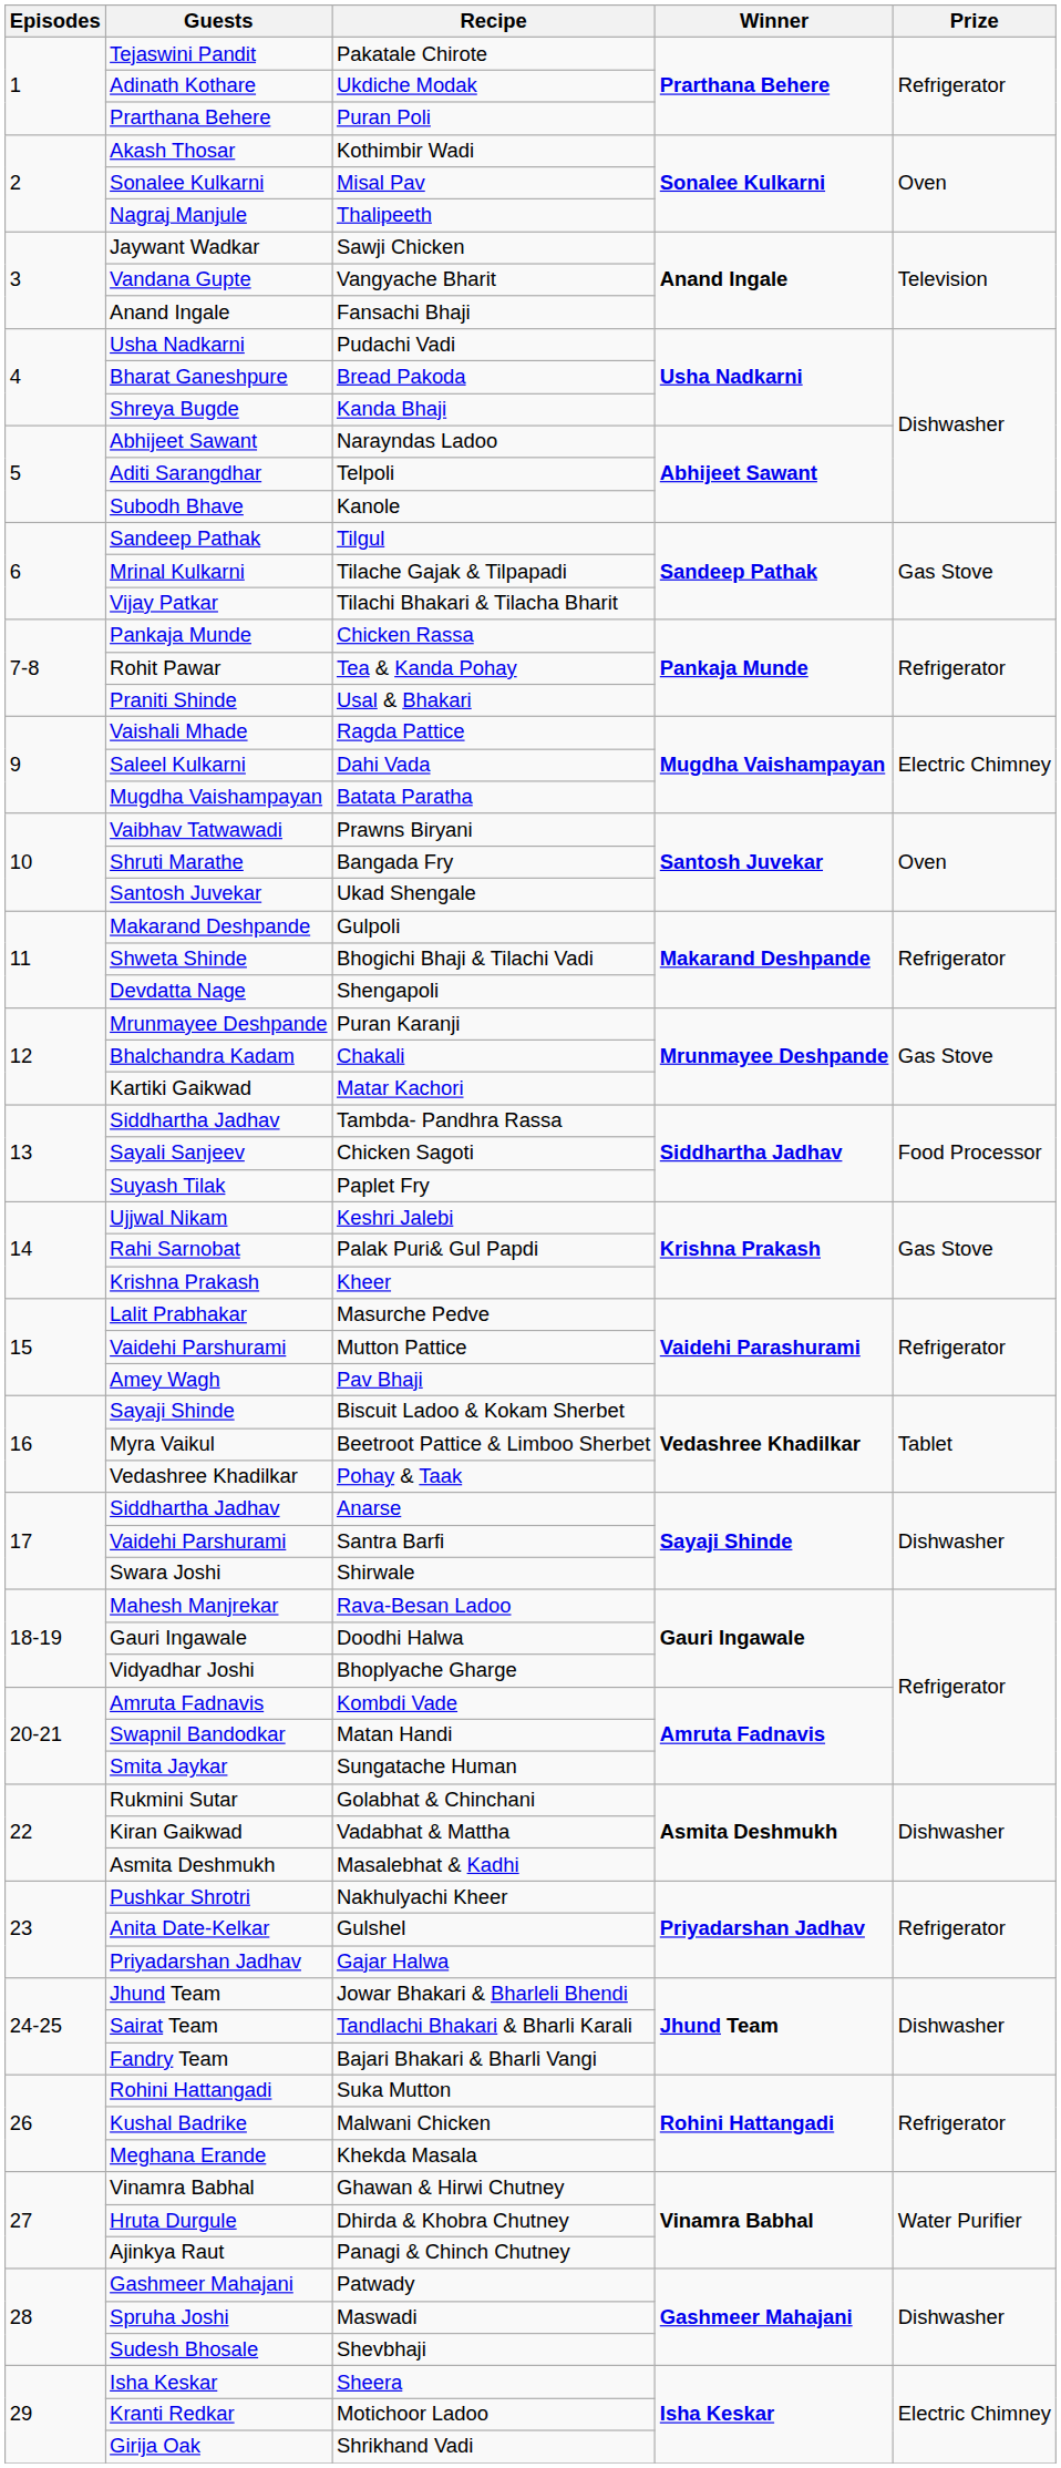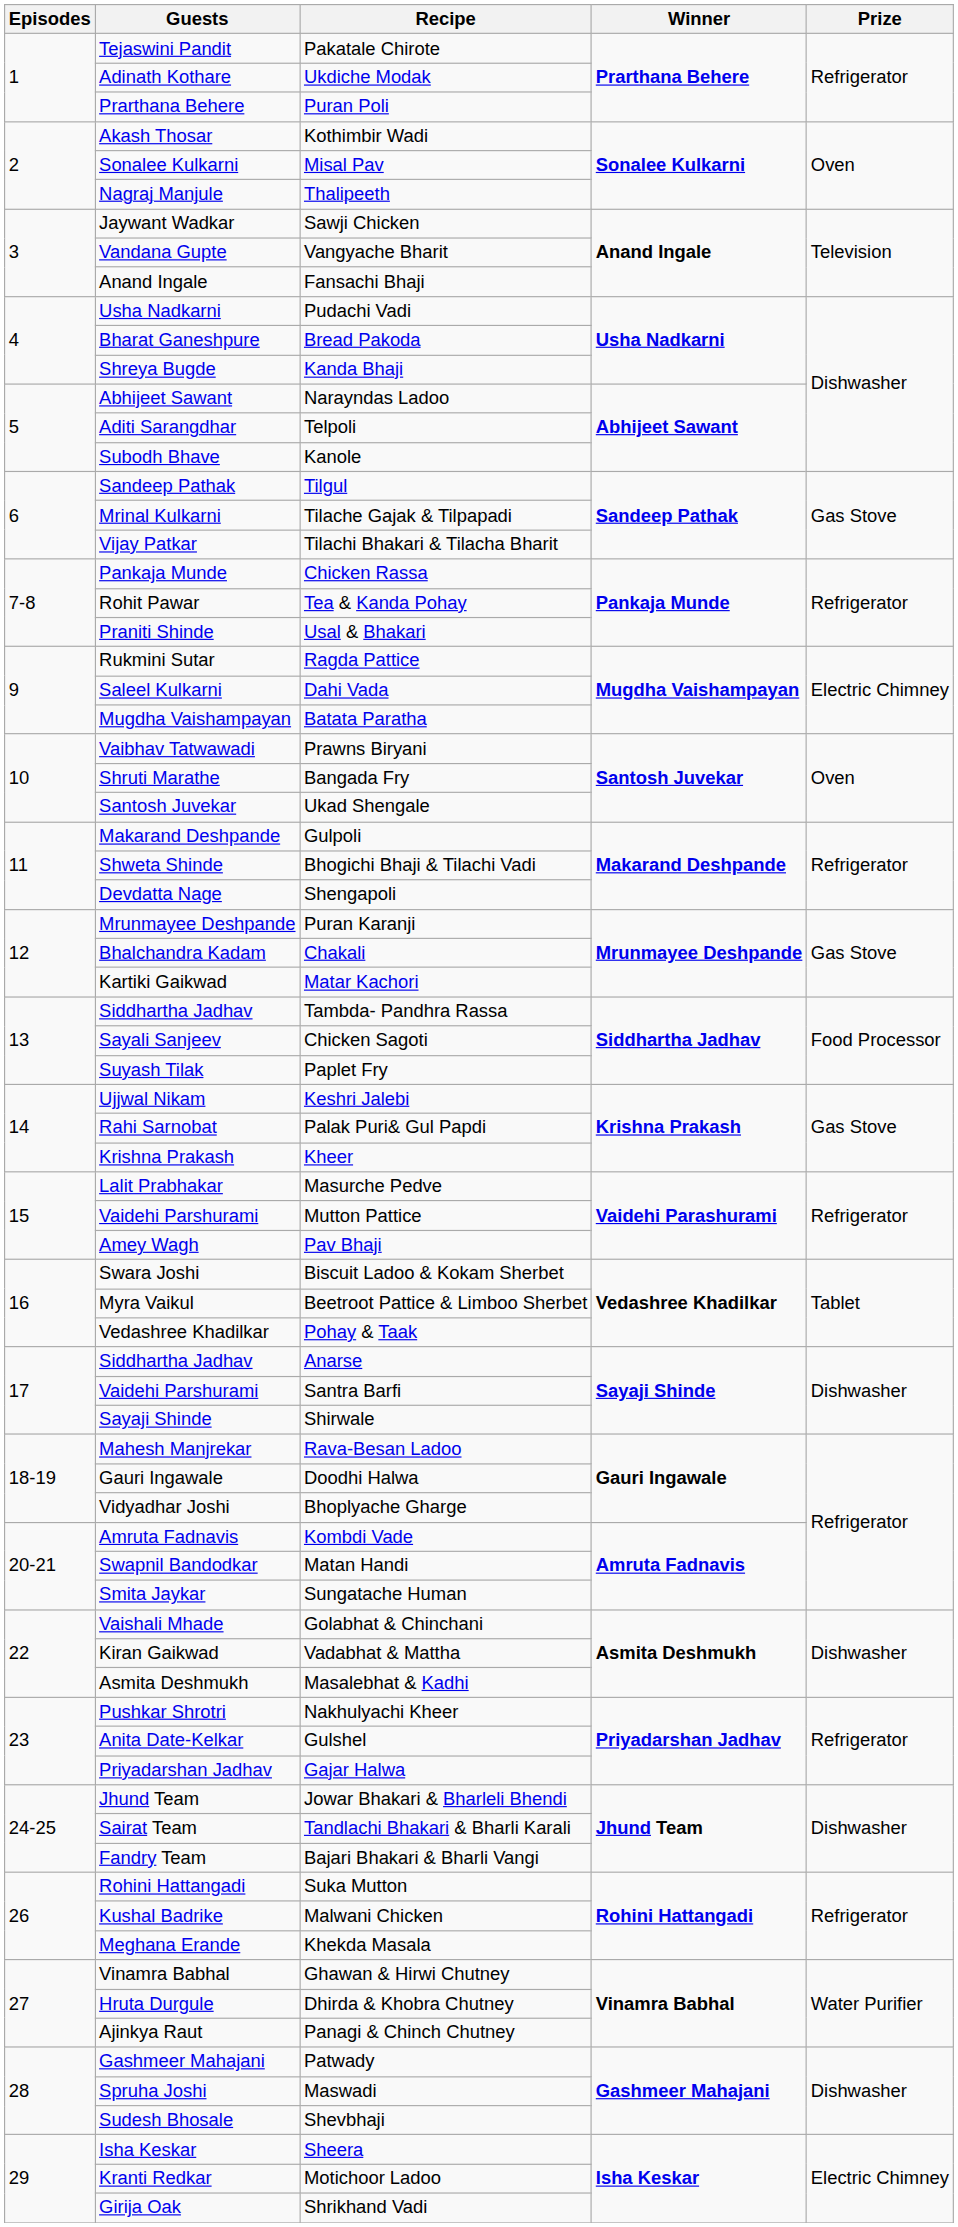Ragda Pattice | Guests: Vaishali Mhade -> Rukmini Sutar
Biscuit Ladoo & Kokam Sherbet | Guests: Sayaji Shinde -> Swara Joshi
Shirwale | Guests: Swara Joshi -> Sayaji Shinde
Golabhat & Chinchani | Guests: Rukmini Sutar -> Vaishali Mhade
